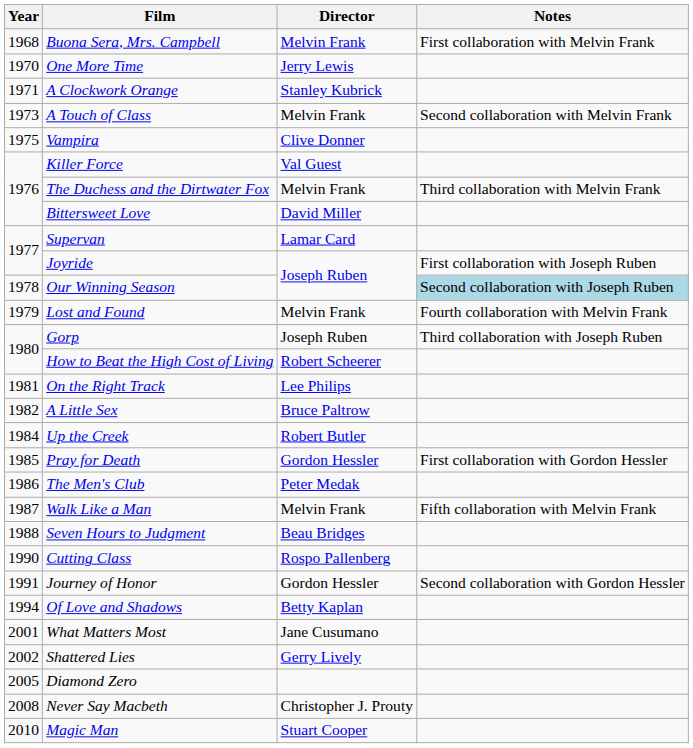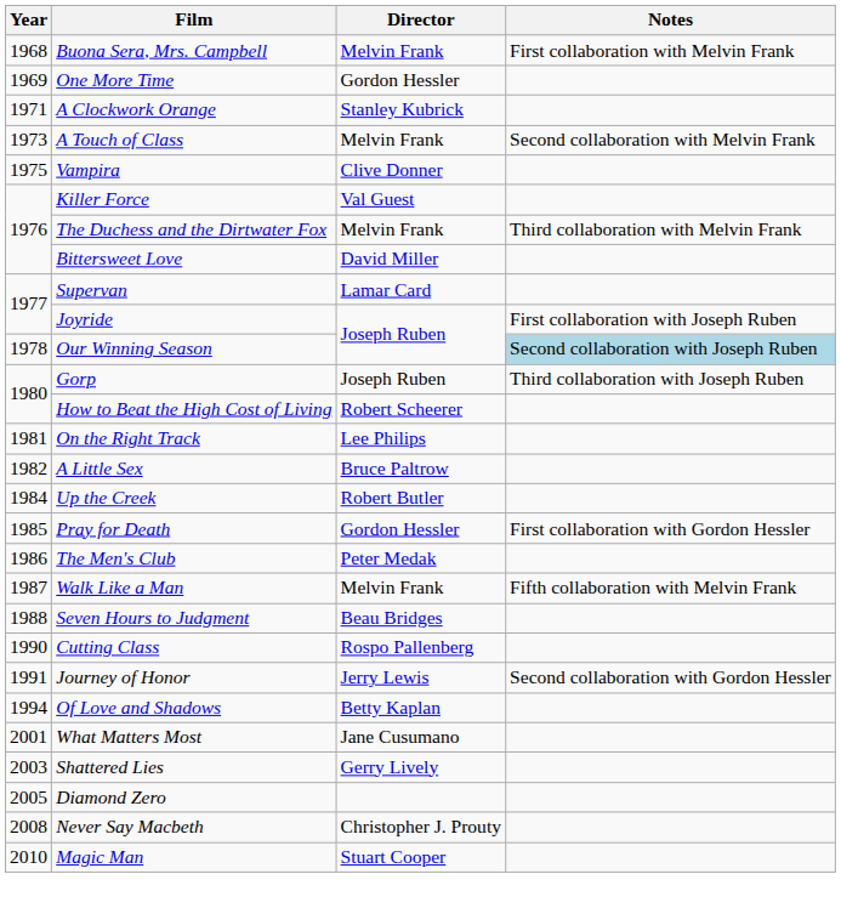One More Time | Year: 1970 -> 1969
One More Time | Director: Jerry Lewis -> Gordon Hessler
- row: 1979 | Lost and Found | Melvin Frank | Fourth collaboration with Melvin Frank
Journey of Honor | Director: Gordon Hessler -> Jerry Lewis
Shattered Lies | Year: 2002 -> 2003
